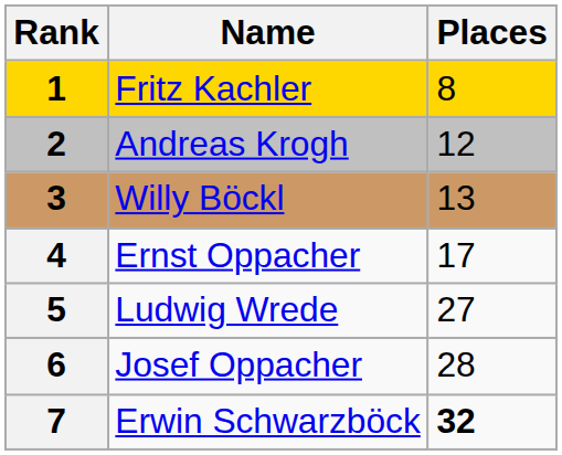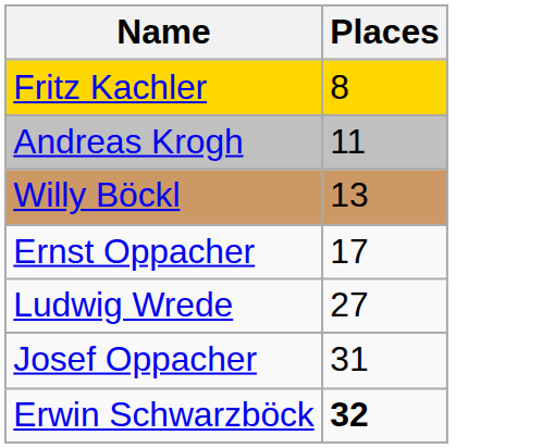- column: Rank | 1 | 2 | 3 | 4 | 5 | 6 | 7
Andreas Krogh | Places: 12 -> 11
Josef Oppacher | Places: 28 -> 31
